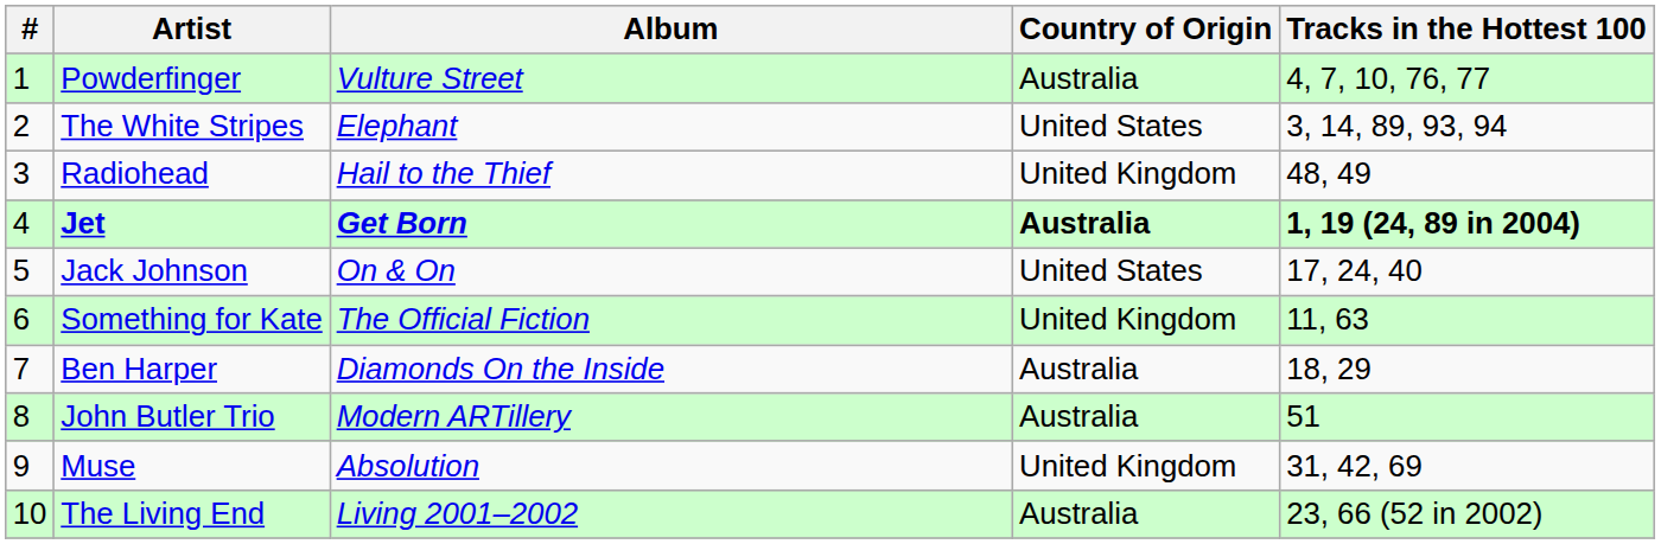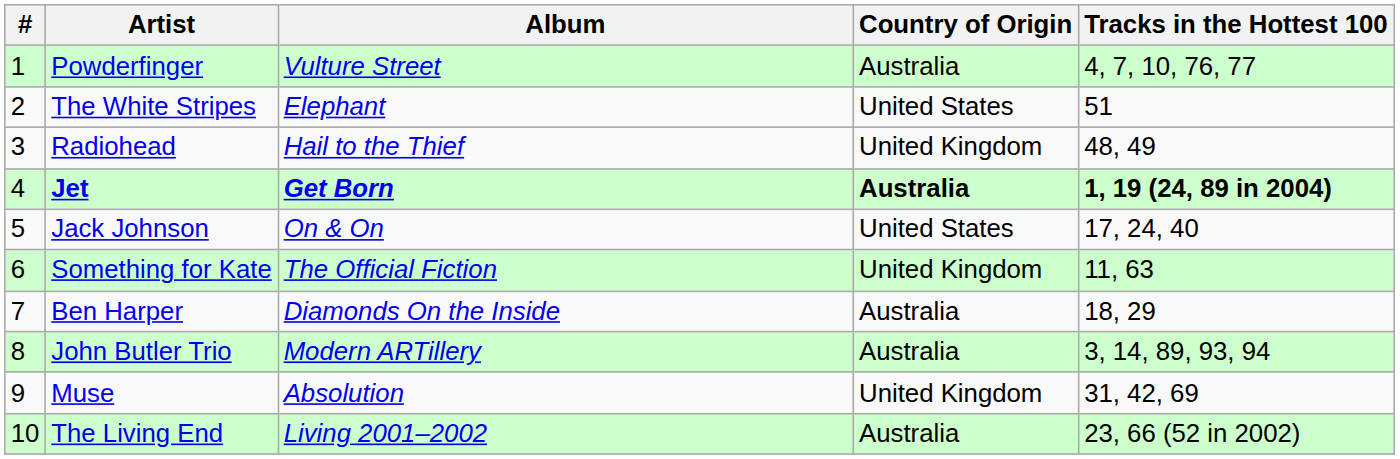The White Stripes | Tracks in the Hottest 100: 3, 14, 89, 93, 94 -> 51
John Butler Trio | Tracks in the Hottest 100: 51 -> 3, 14, 89, 93, 94
